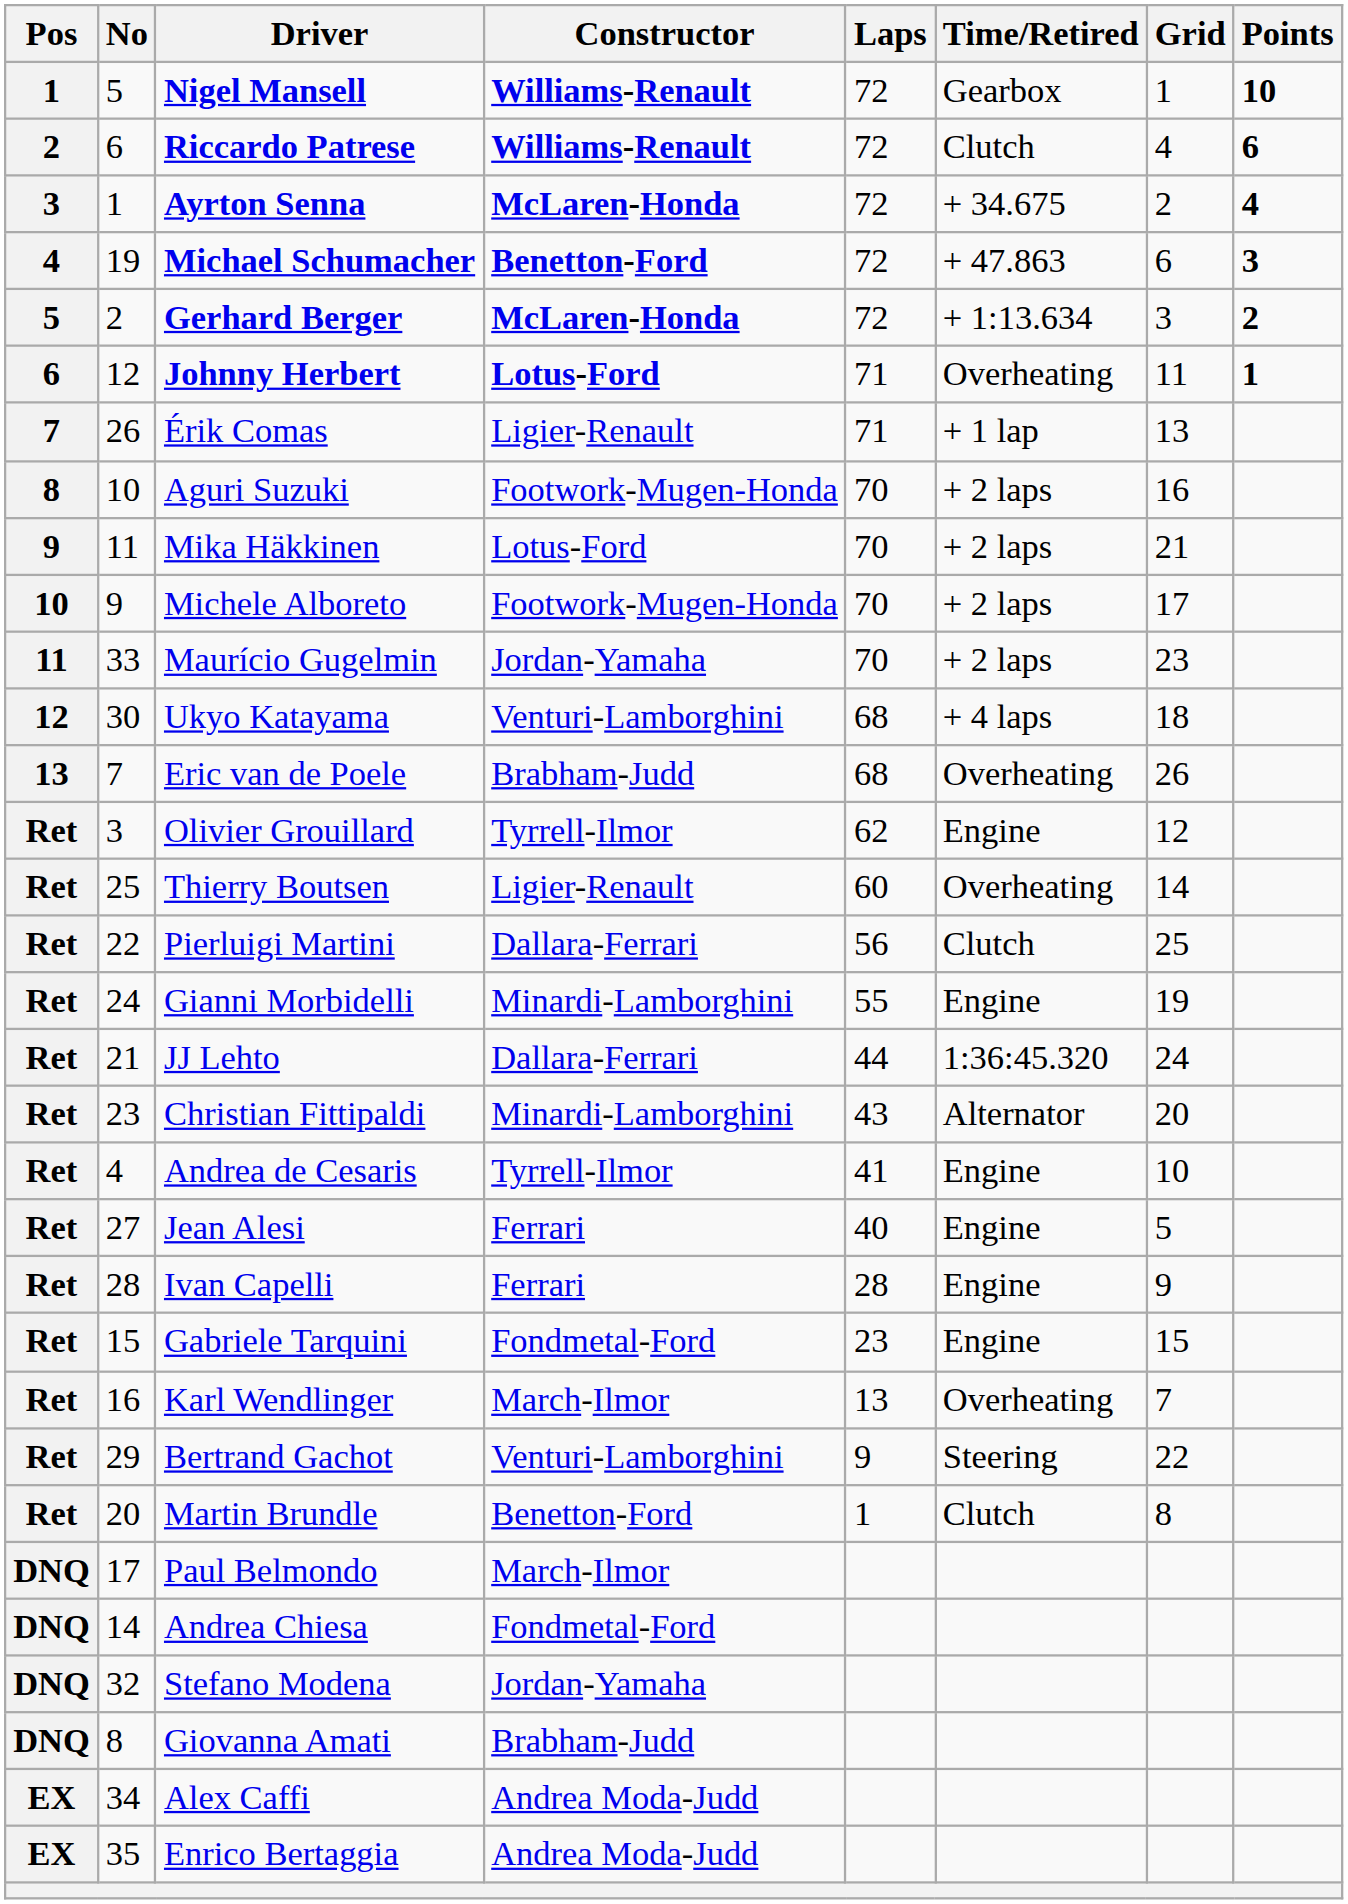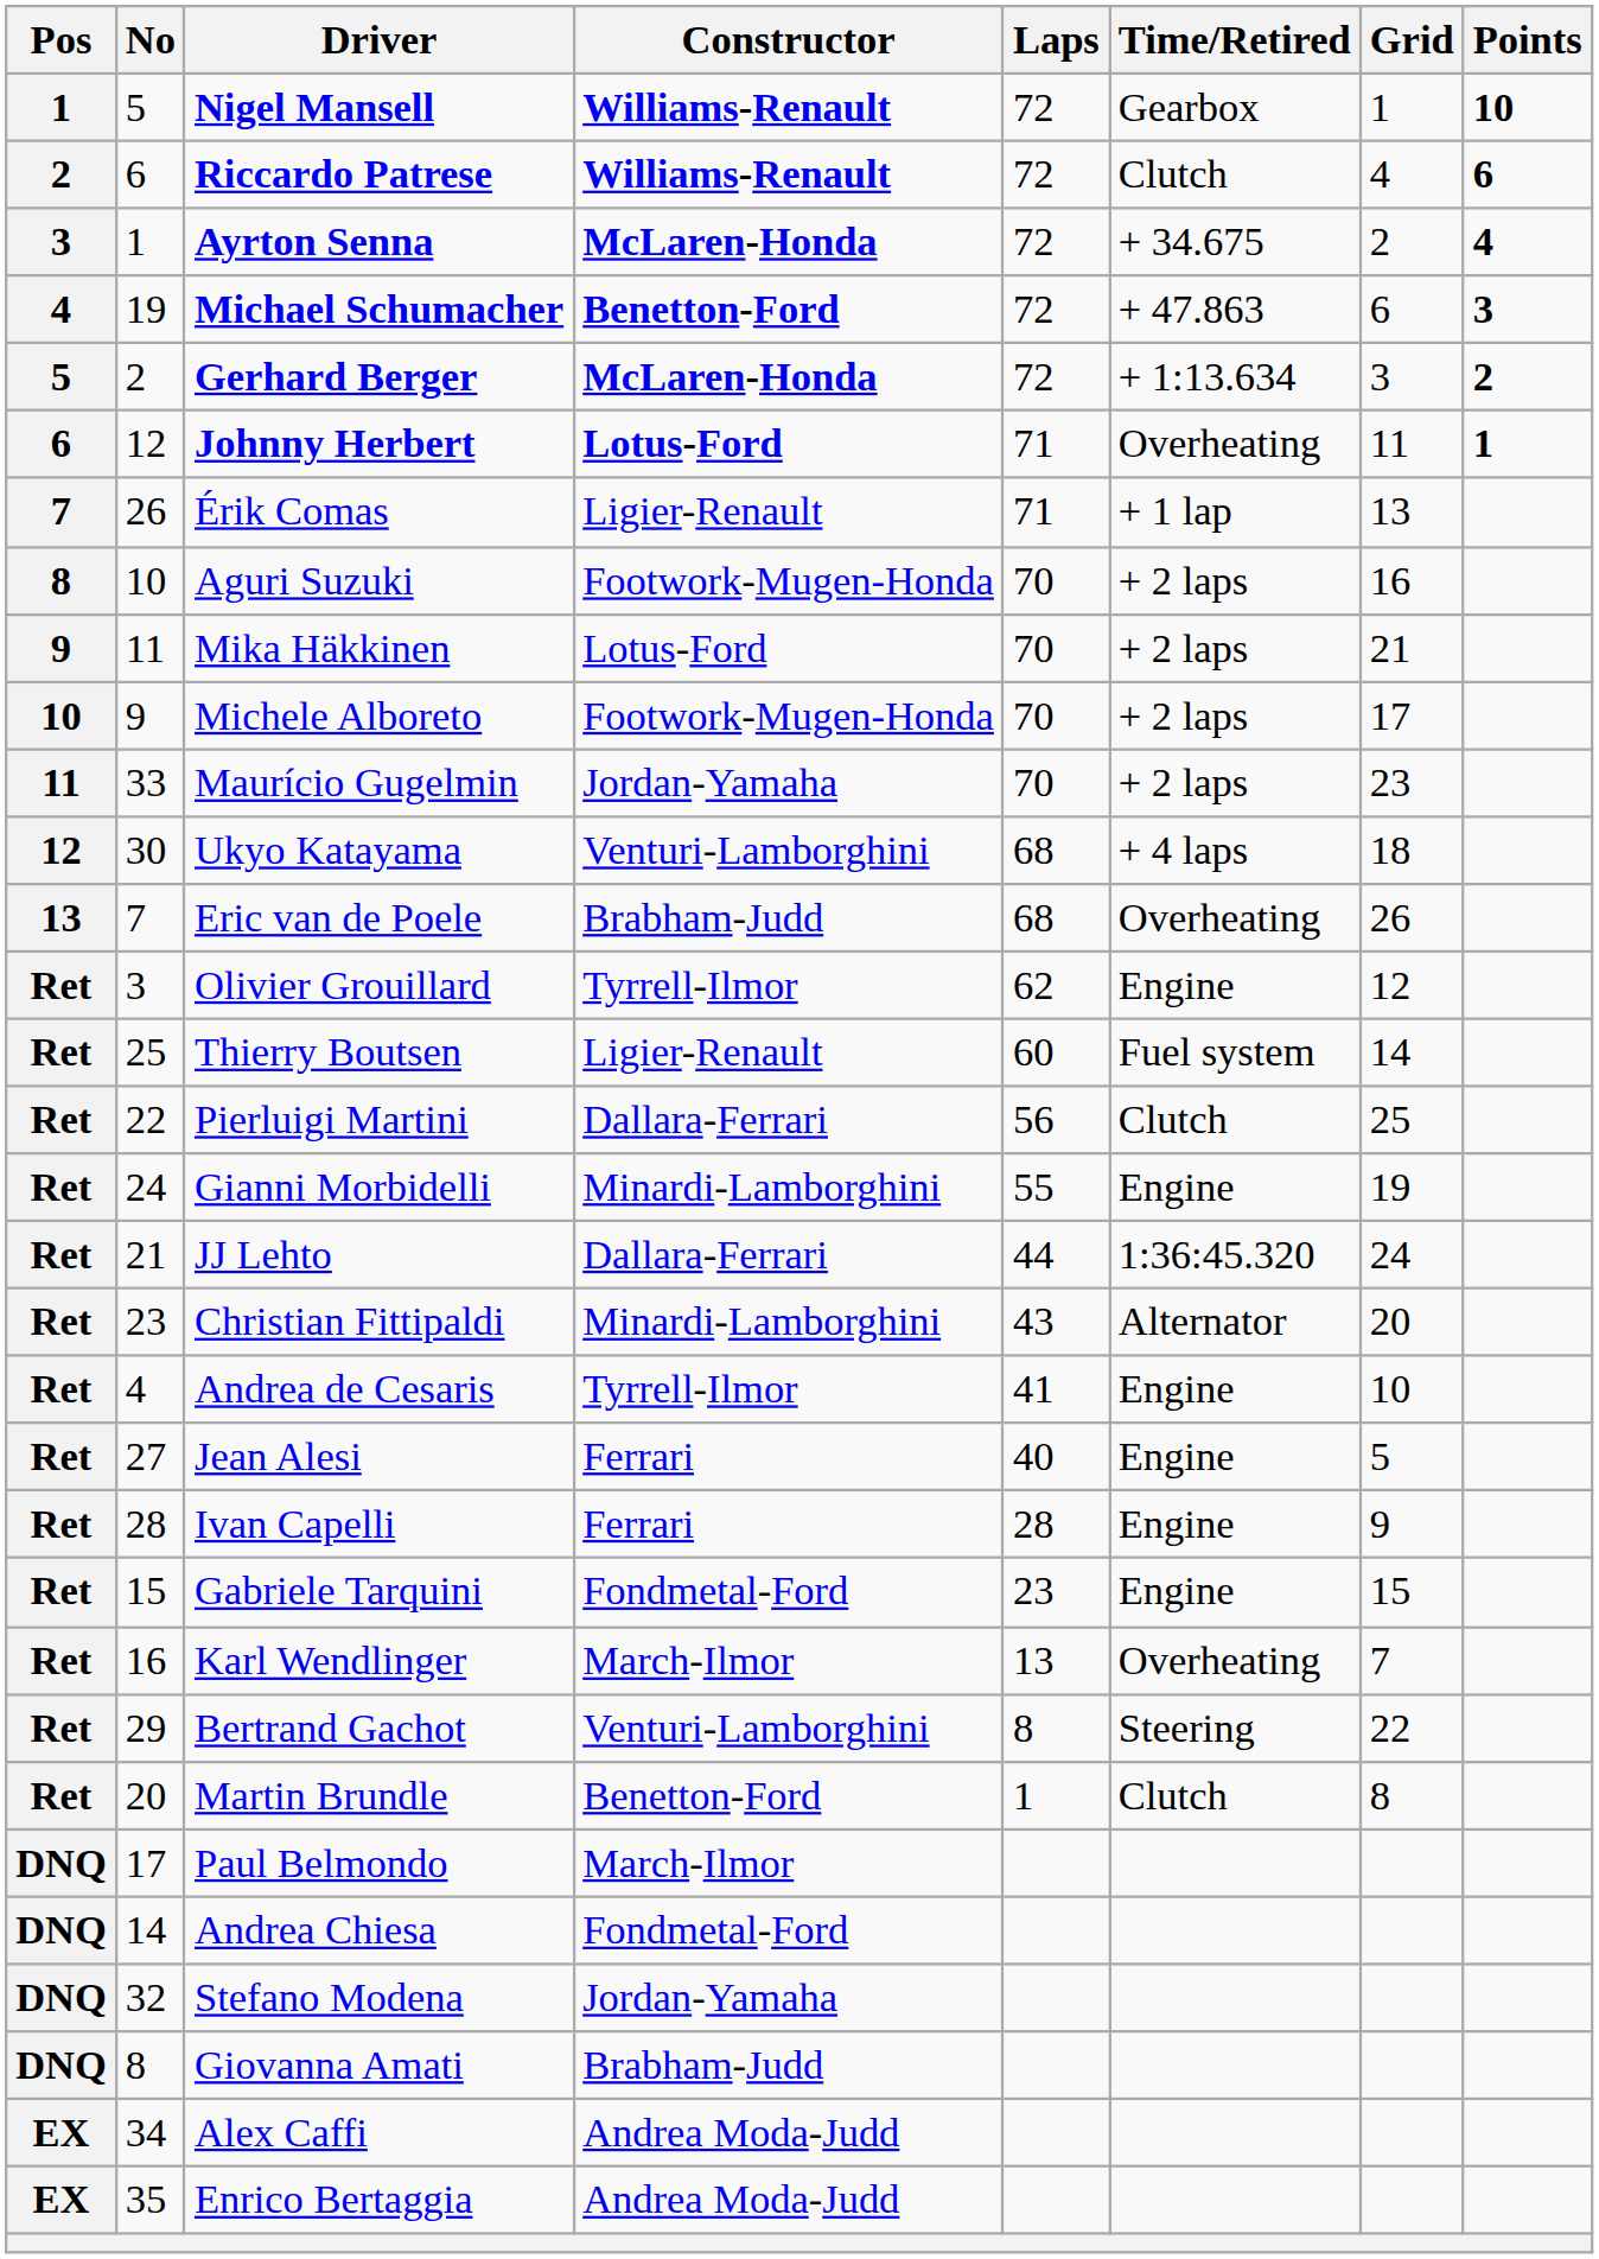Thierry Boutsen | Time/Retired: Overheating -> Fuel system
Bertrand Gachot | Laps: 9 -> 8
